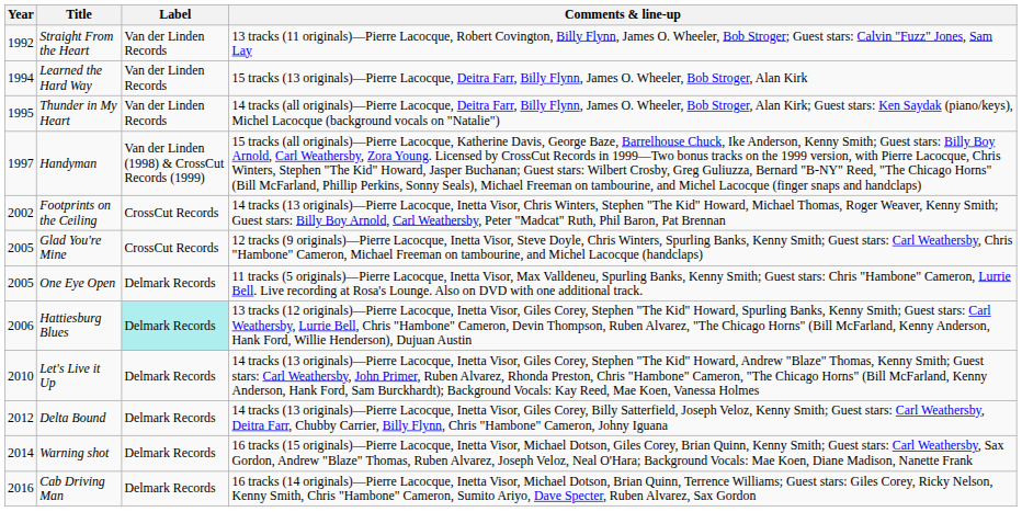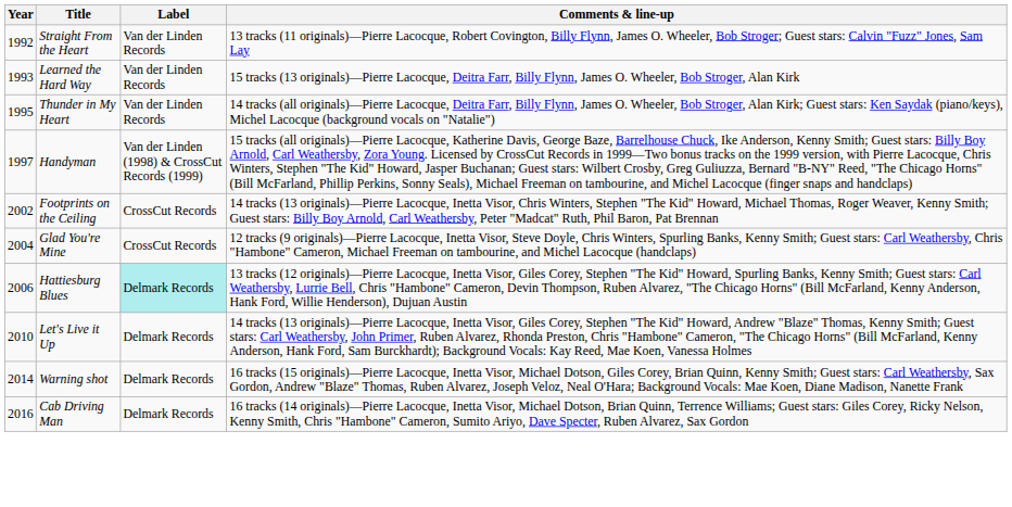Learned the Hard Way | Year: 1994 -> 1993
Glad You're Mine | Year: 2005 -> 2004
- row: 2005 | One Eye Open | Delmark Records | 11 tracks (5 originals)—Pierre Lacocque, Inetta Visor, Max Valldeneu, Spurling Banks, Kenny Smith; Guest stars: Chris "Hambone" Cameron, Lurrie Bell. Live recording at Rosa's Lounge. Also on DVD with one additional track.
- row: 2012 | Delta Bound | Delmark Records | 14 tracks (13 originals)—Pierre Lacocque, Inetta Visor, Giles Corey, Billy Satterfield, Joseph Veloz, Kenny Smith; Guest stars: Carl Weathersby, Deitra Farr, Chubby Carrier, Billy Flynn, Chris "Hambone" Cameron, Johny Iguana
